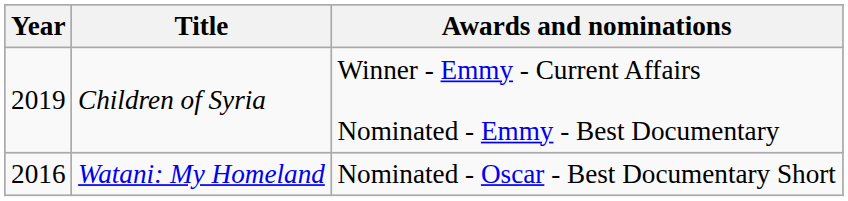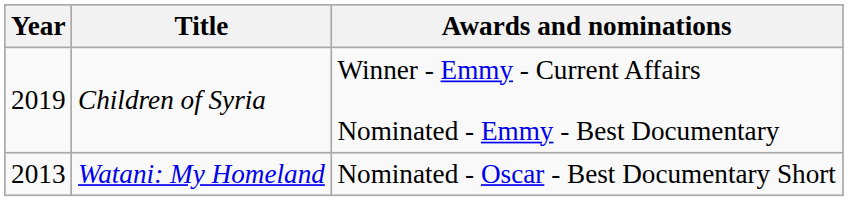Watani: My Homeland | Year: 2016 -> 2013
